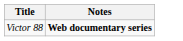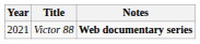+ column: Year | 2021
